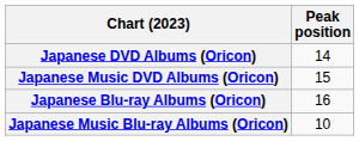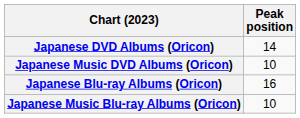Japanese Music DVD Albums (Oricon) | Peak position: 15 -> 10
